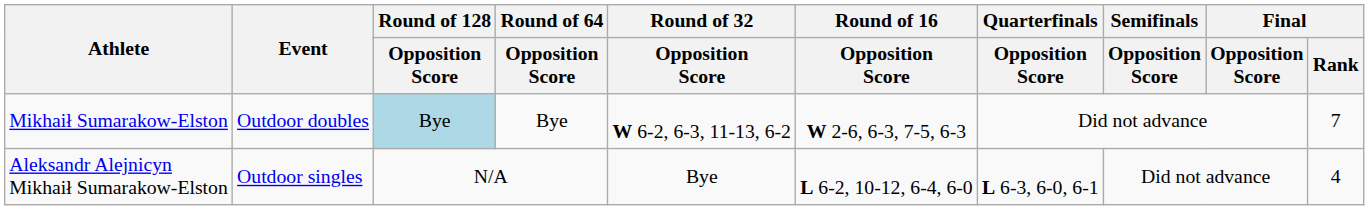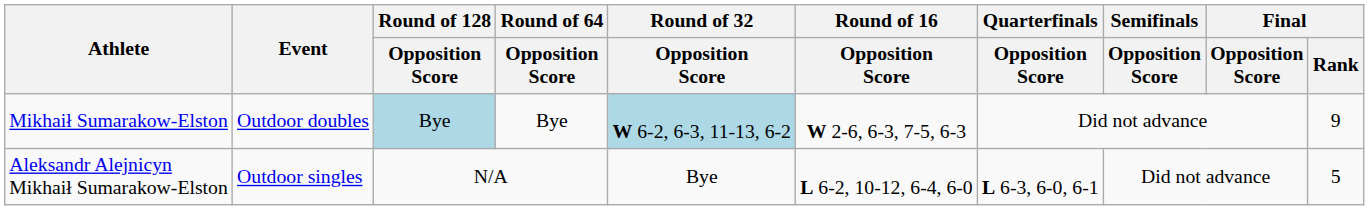Mikhaił Sumarakow-Elston | Round of 32 / Opposition Score: no background -> lightblue background
Mikhaił Sumarakow-Elston | Final / Rank: 7 -> 9
Aleksandr Alejnicyn Mikhaił Sumarakow-Elston | Final / Rank: 4 -> 5
